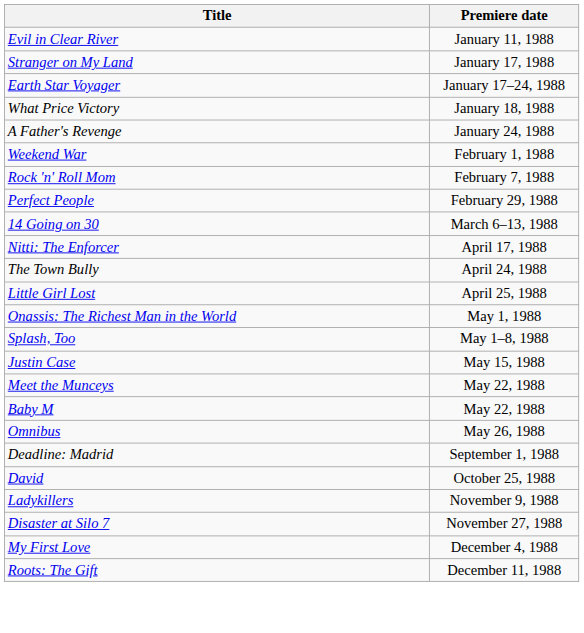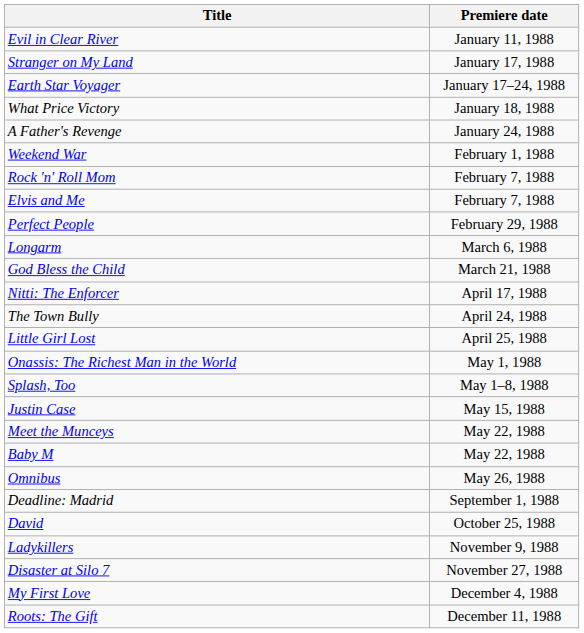+ row: Elvis and Me | February 7, 1988
- row: 14 Going on 30 | March 6–13, 1988
+ row: Longarm | March 6, 1988
+ row: God Bless the Child | March 21, 1988
